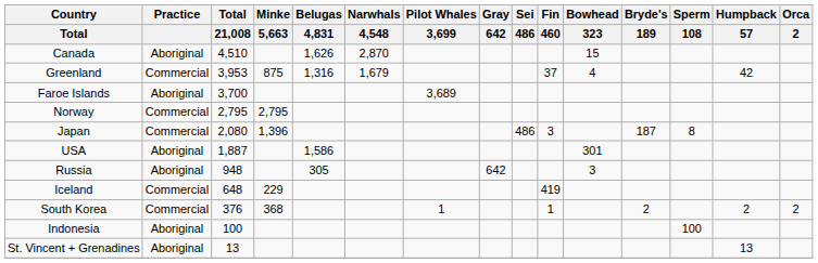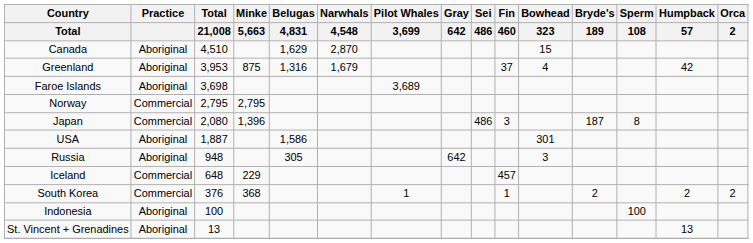Canada | Belugas / 4,831: 1,626 -> 1,629
Greenland | Practice: Commercial -> Aboriginal
Faroe Islands | Total / 21,008: 3,700 -> 3,698
Iceland | Fin / 460: 419 -> 457
